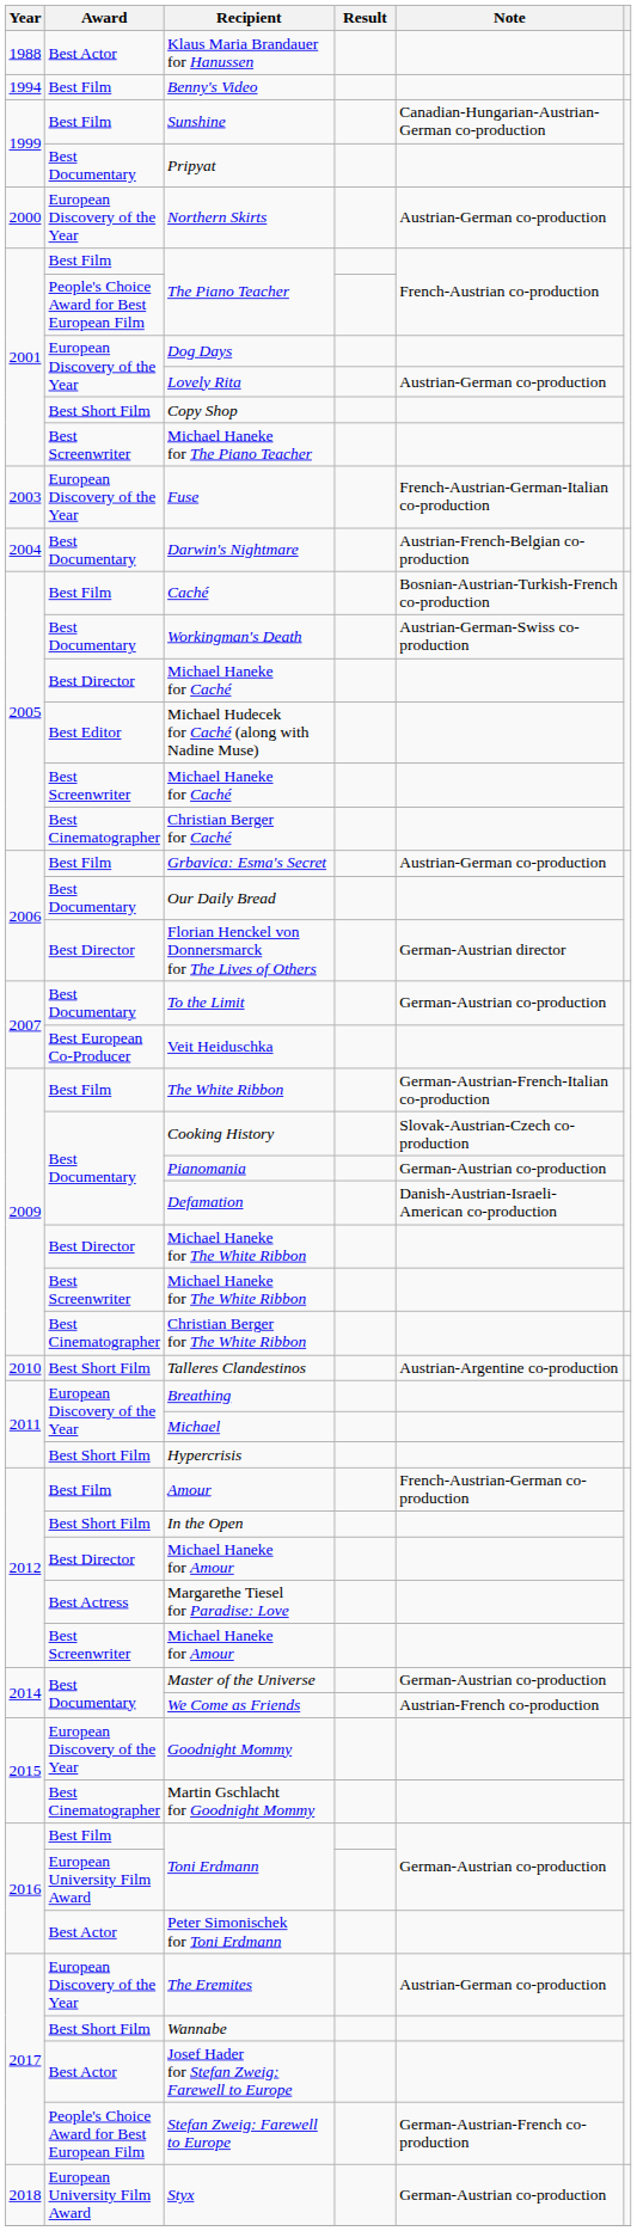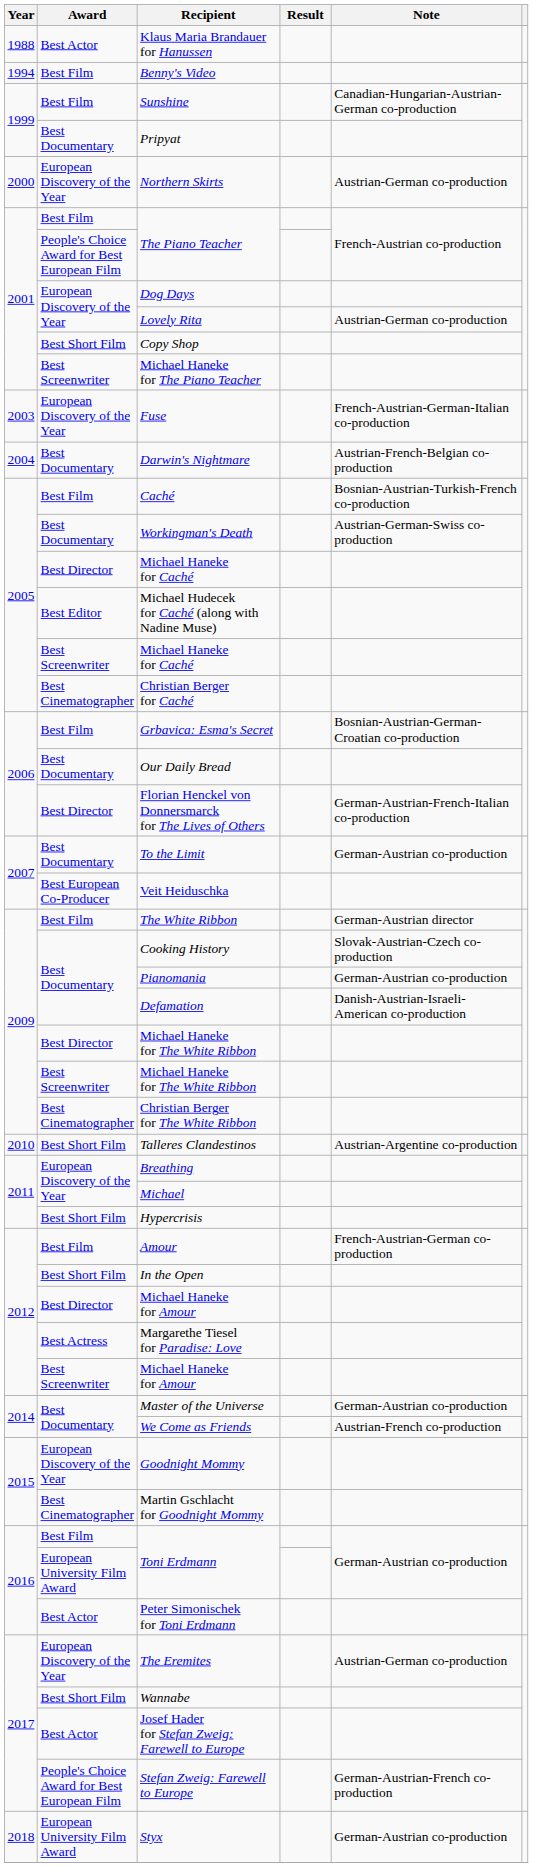Grbavica: Esma's Secret | Note: Austrian-German co-production -> Bosnian-Austrian-German-Croatian co-production
Florian Henckel von Donnersmarck for The Lives of Others | Note: German-Austrian director -> German-Austrian-French-Italian co-production
The White Ribbon | Note: German-Austrian-French-Italian co-production -> German-Austrian director
